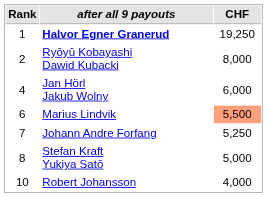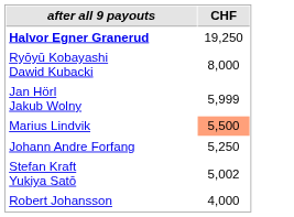- column: Rank | 1 | 2 | 4 | 6 | 7 | 8 | 10
Jan Hörl Jakub Wolny | CHF: 6,000 -> 5,999
Stefan Kraft Yukiya Satō | CHF: 5,000 -> 5,002
